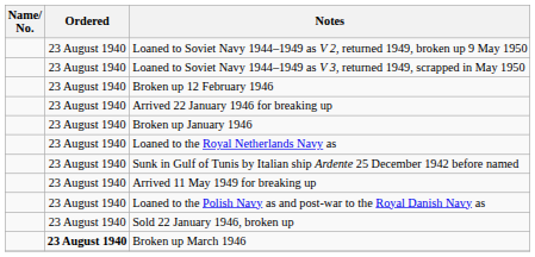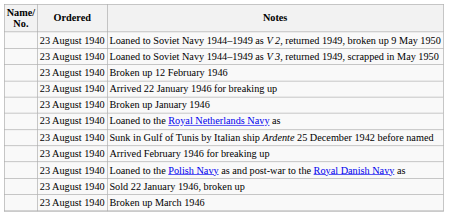+ row: 23 August 1940 | Arrived February 1946 for breaking up
- row: 23 August 1940 | Arrived 11 May 1949 for breaking up
Broken up March 1946 | Ordered: bold -> normal
